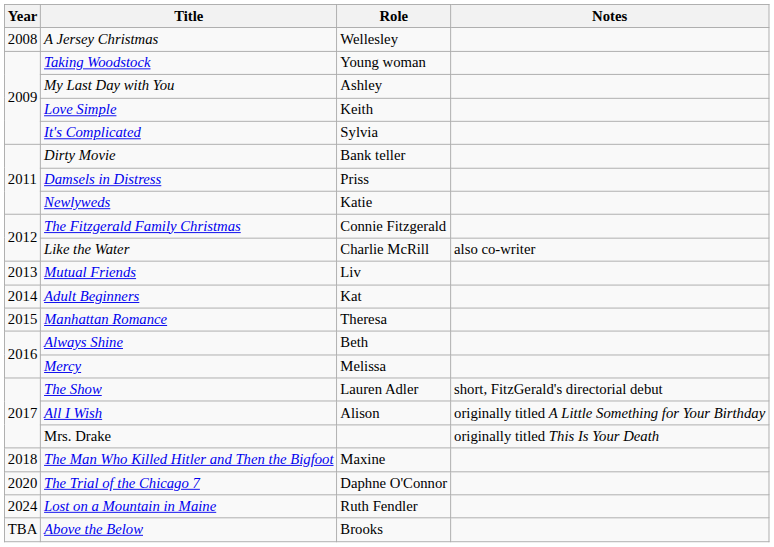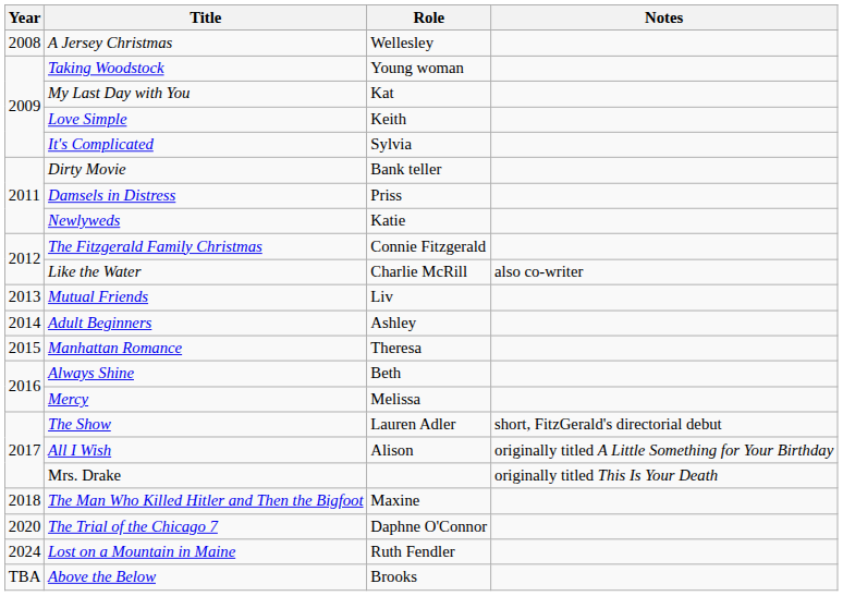My Last Day with You | Role: Ashley -> Kat
Adult Beginners | Role: Kat -> Ashley
